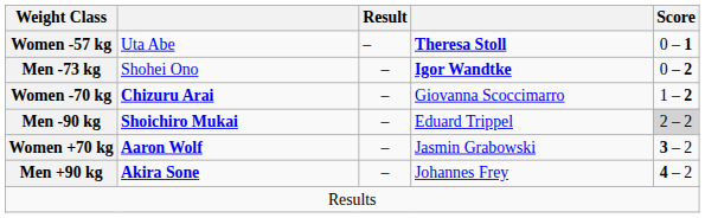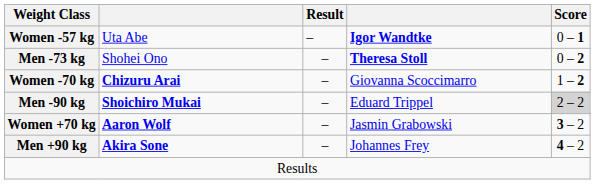Women -57 kg | column 4: Theresa Stoll -> Igor Wandtke
Men -73 kg | column 4: Igor Wandtke -> Theresa Stoll
